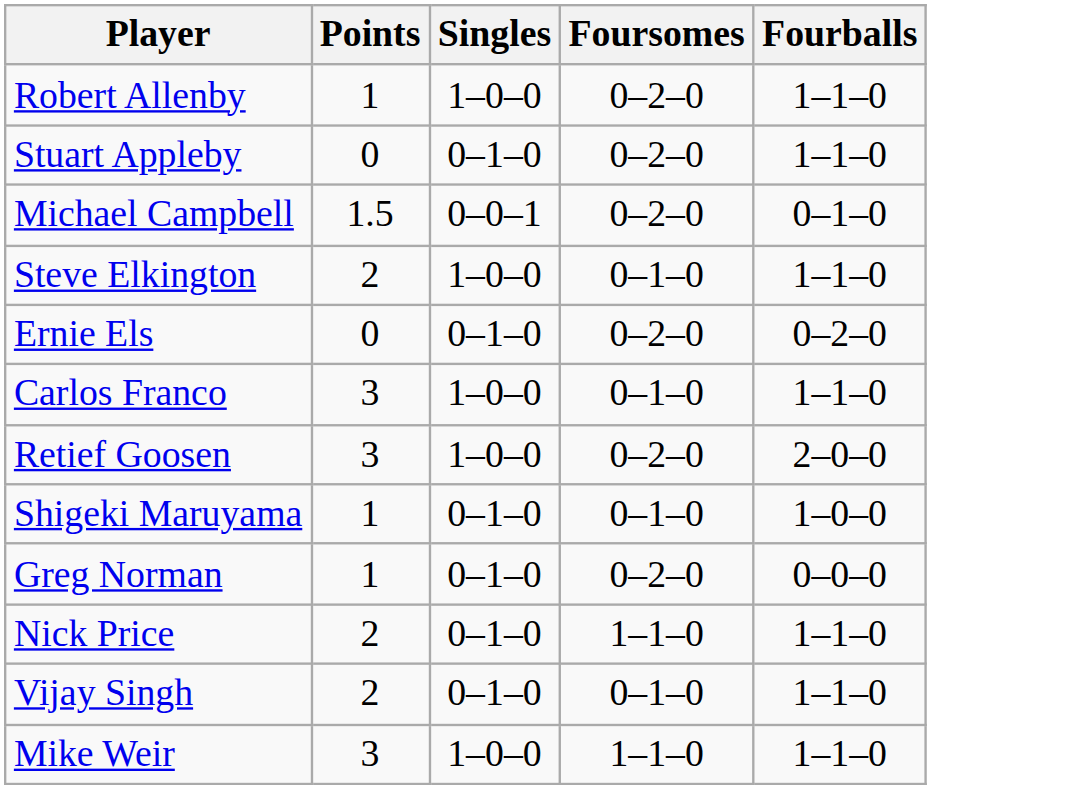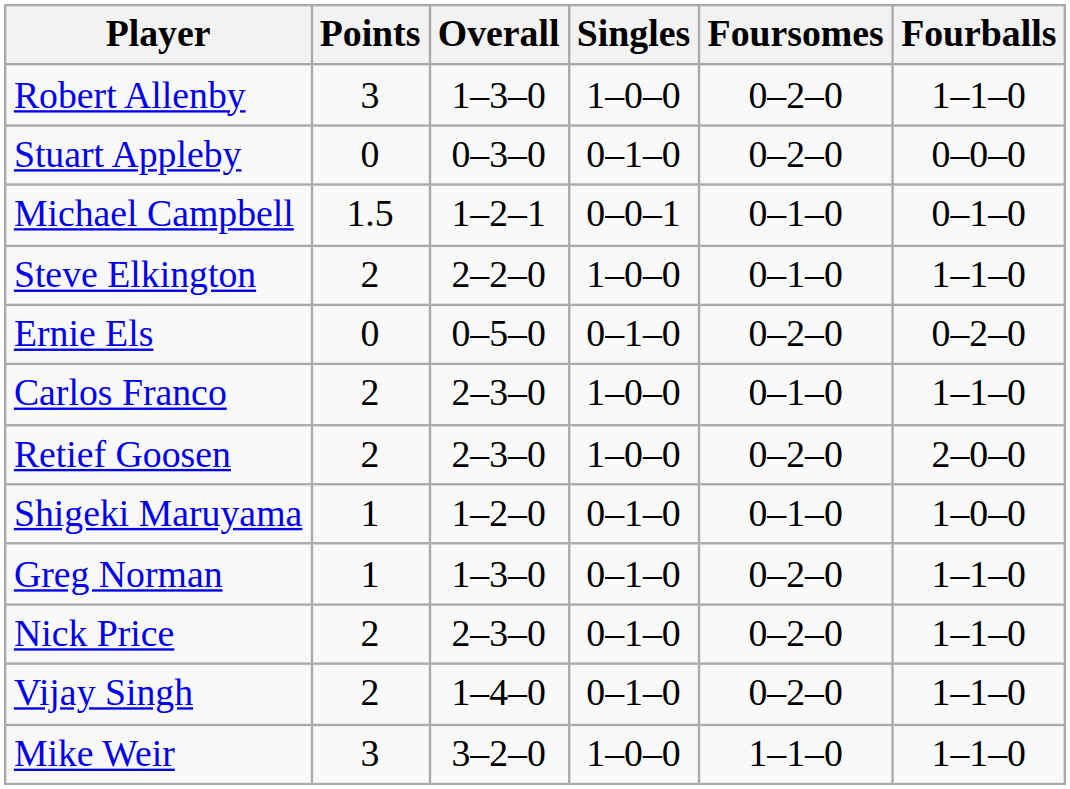+ column: Overall | 1–3–0 | 0–3–0 | 1–2–1 | 2–2–0 | 0–5–0 | 2–3–0 | 2–3–0 | 1–2–0 | 1–3–0 | 2–3–0 | 1–4–0 | 3–2–0
Robert Allenby | Points: 1 -> 3
Stuart Appleby | Fourballs: 1–1–0 -> 0–0–0
Michael Campbell | Foursomes: 0–2–0 -> 0–1–0
Carlos Franco | Points: 3 -> 2
Retief Goosen | Points: 3 -> 2
Greg Norman | Fourballs: 0–0–0 -> 1–1–0
Nick Price | Foursomes: 1–1–0 -> 0–2–0
Vijay Singh | Foursomes: 0–1–0 -> 0–2–0
